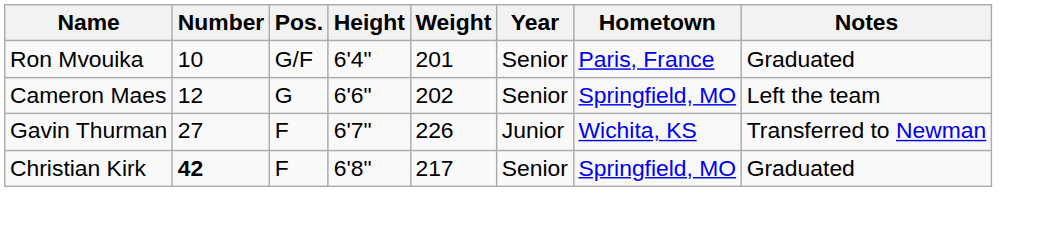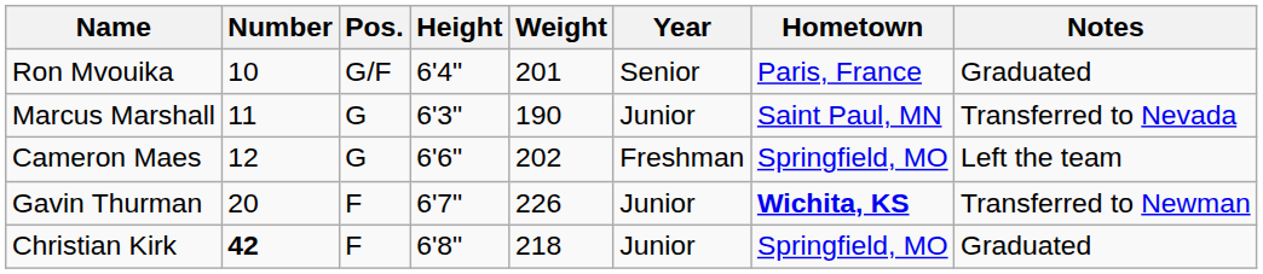+ row: Marcus Marshall | 11 | G | 6'3" | 190 | Junior | Saint Paul, MN | Transferred to Nevada
Cameron Maes | Year: Senior -> Freshman
Gavin Thurman | Number: 27 -> 20
Gavin Thurman | Hometown: normal -> bold
Christian Kirk | Weight: 217 -> 218
Christian Kirk | Year: Senior -> Junior
